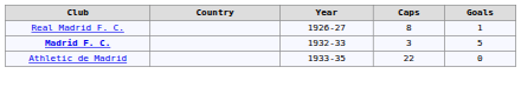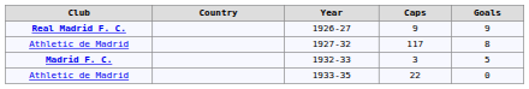1926-27 | Club: normal -> bold
1926-27 | Caps: 8 -> 9
1926-27 | Goals: 1 -> 9
+ row: Athletic de Madrid | 1927-32 | 117 | 8
